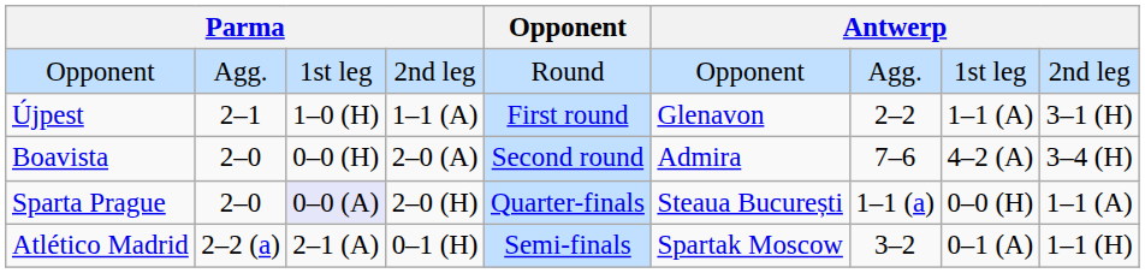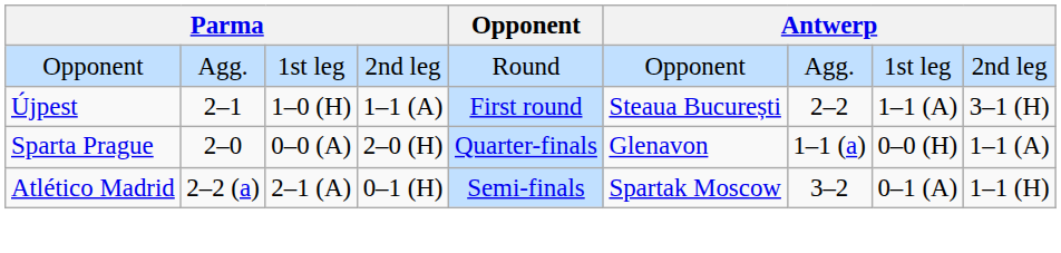Újpest | column 6: Glenavon -> Steaua București
- row: Boavista | 2–0 | 0–0 (H) | 2–0 (A) | Second round | Admira | 7–6 | 4–2 (A) | 3–4 (H)
Sparta Prague | column 3: lavender background -> no background
Sparta Prague | column 6: Steaua București -> Glenavon
